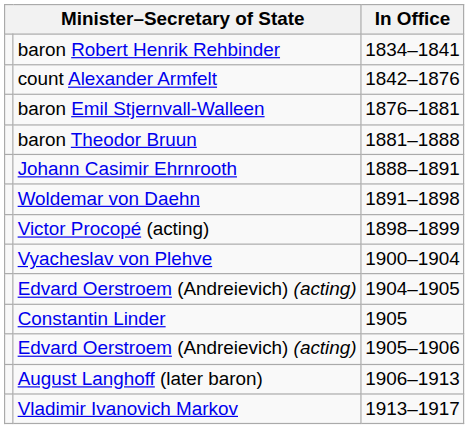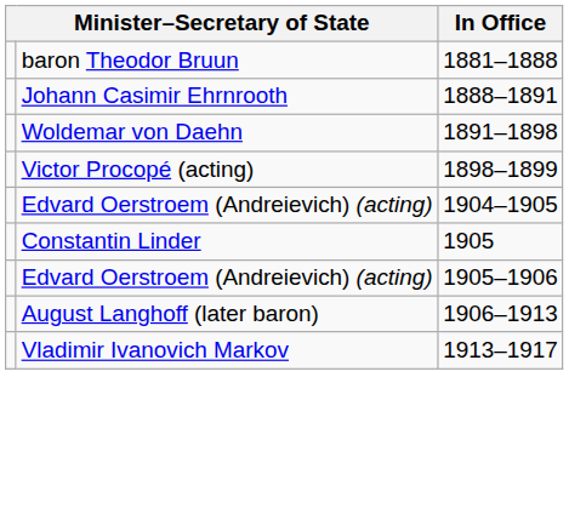- row: baron Robert Henrik Rehbinder | 1834–1841
- row: count Alexander Armfelt | 1842–1876
- row: baron Emil Stjernvall-Walleen | 1876–1881
- row: Vyacheslav von Plehve | 1900–1904
